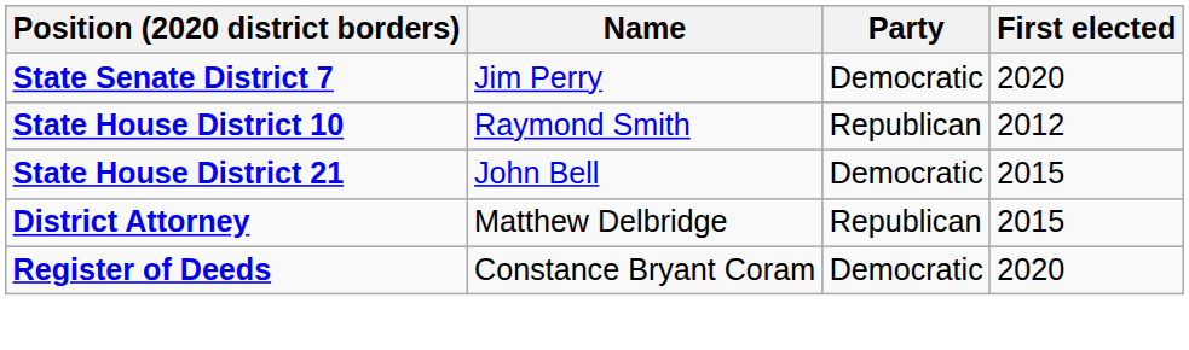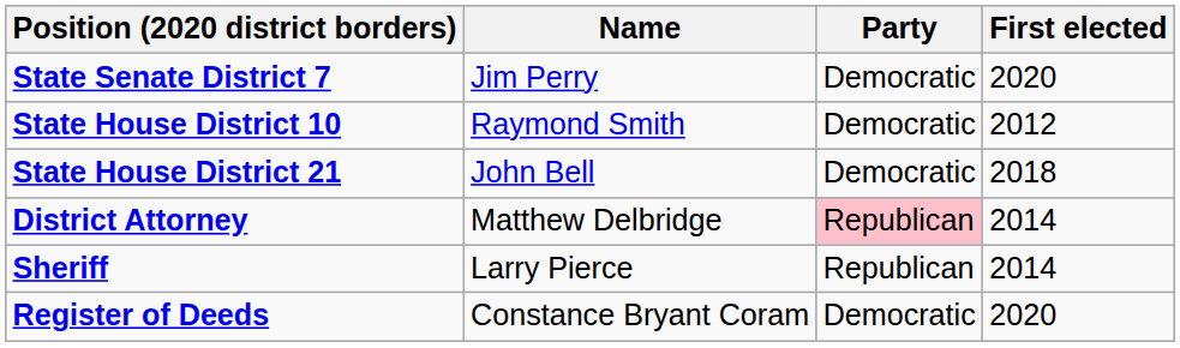State House District 10 | Party: Republican -> Democratic
State House District 21 | First elected: 2015 -> 2018
District Attorney | Party: no background -> pink background
District Attorney | First elected: 2015 -> 2014
+ row: Sheriff | Larry Pierce | Republican | 2014
